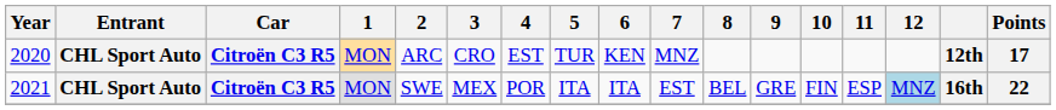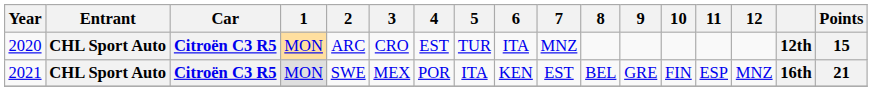2020 | 6: KEN -> ITA
2020 | Points: 17 -> 15
2021 | 6: ITA -> KEN
2021 | 12: lightblue background -> no background
2021 | Points: 22 -> 21
